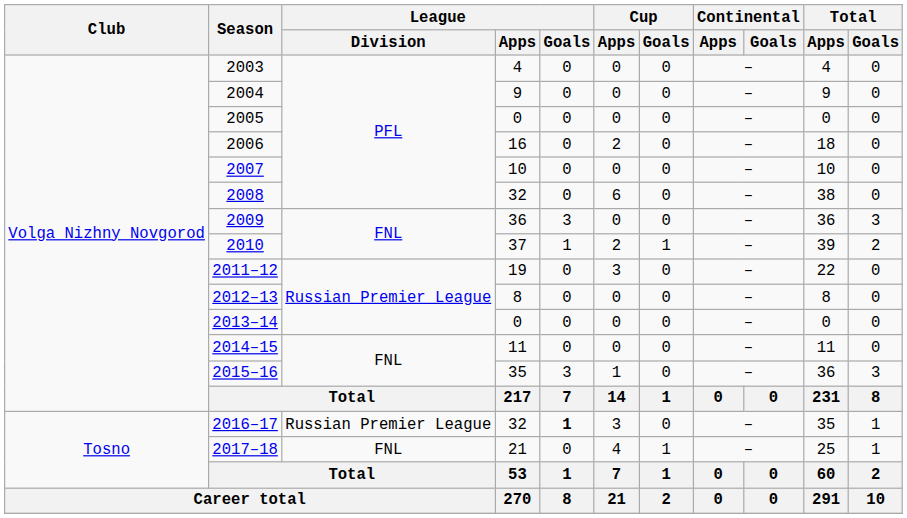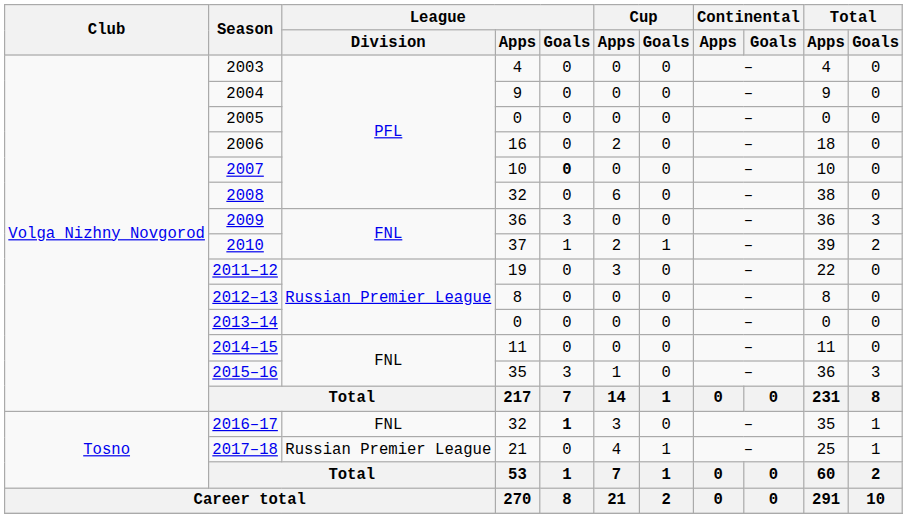2007 | League / Goals: normal -> bold
2016–17 | League / Division: Russian Premier League -> FNL
2017–18 | League / Division: FNL -> Russian Premier League
